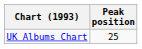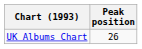UK Albums Chart | Peak position: 25 -> 26
